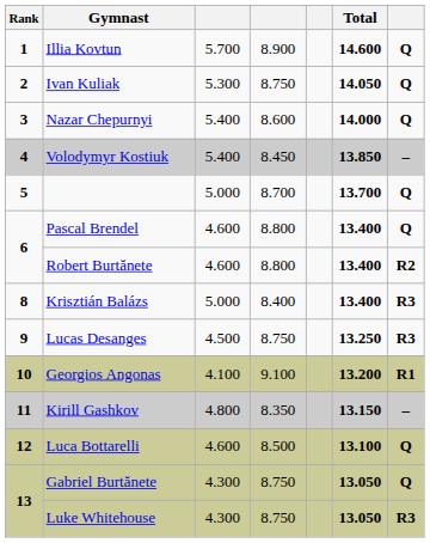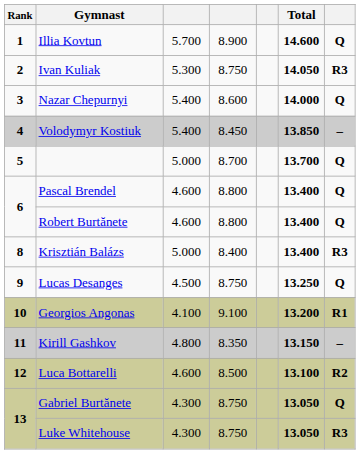Ivan Kuliak | column 7: Q -> R3
Robert Burtănete | column 7: R2 -> Q
Lucas Desanges | column 7: R3 -> Q
Luca Bottarelli | column 7: Q -> R2
